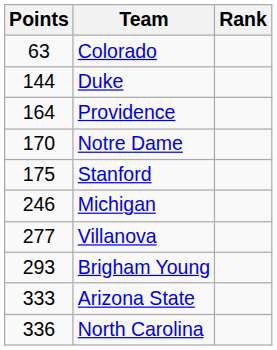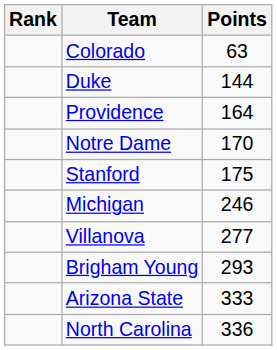columns swapped: Rank <-> Points
